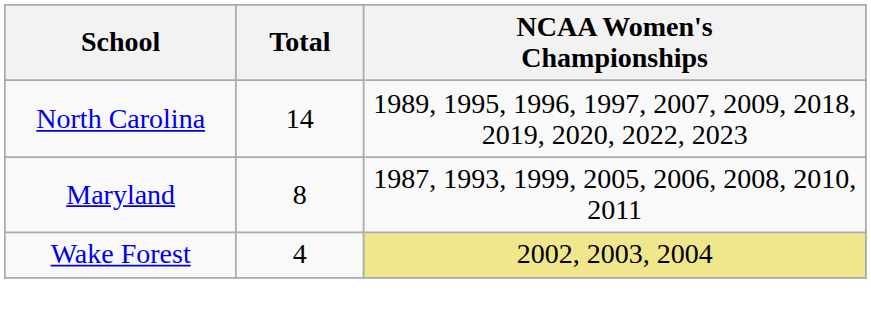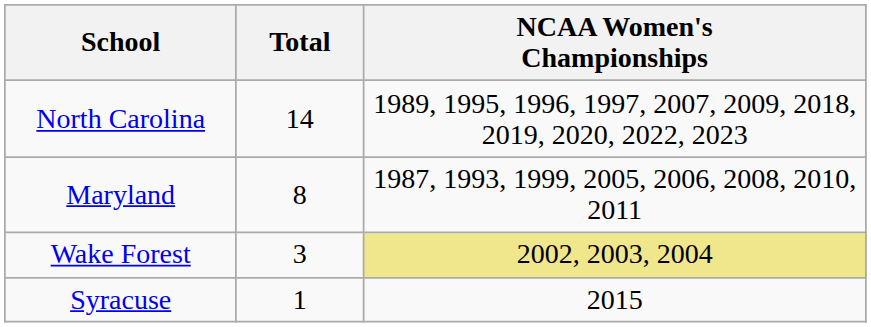Wake Forest | Total: 4 -> 3
+ row: Syracuse | 1 | 2015
